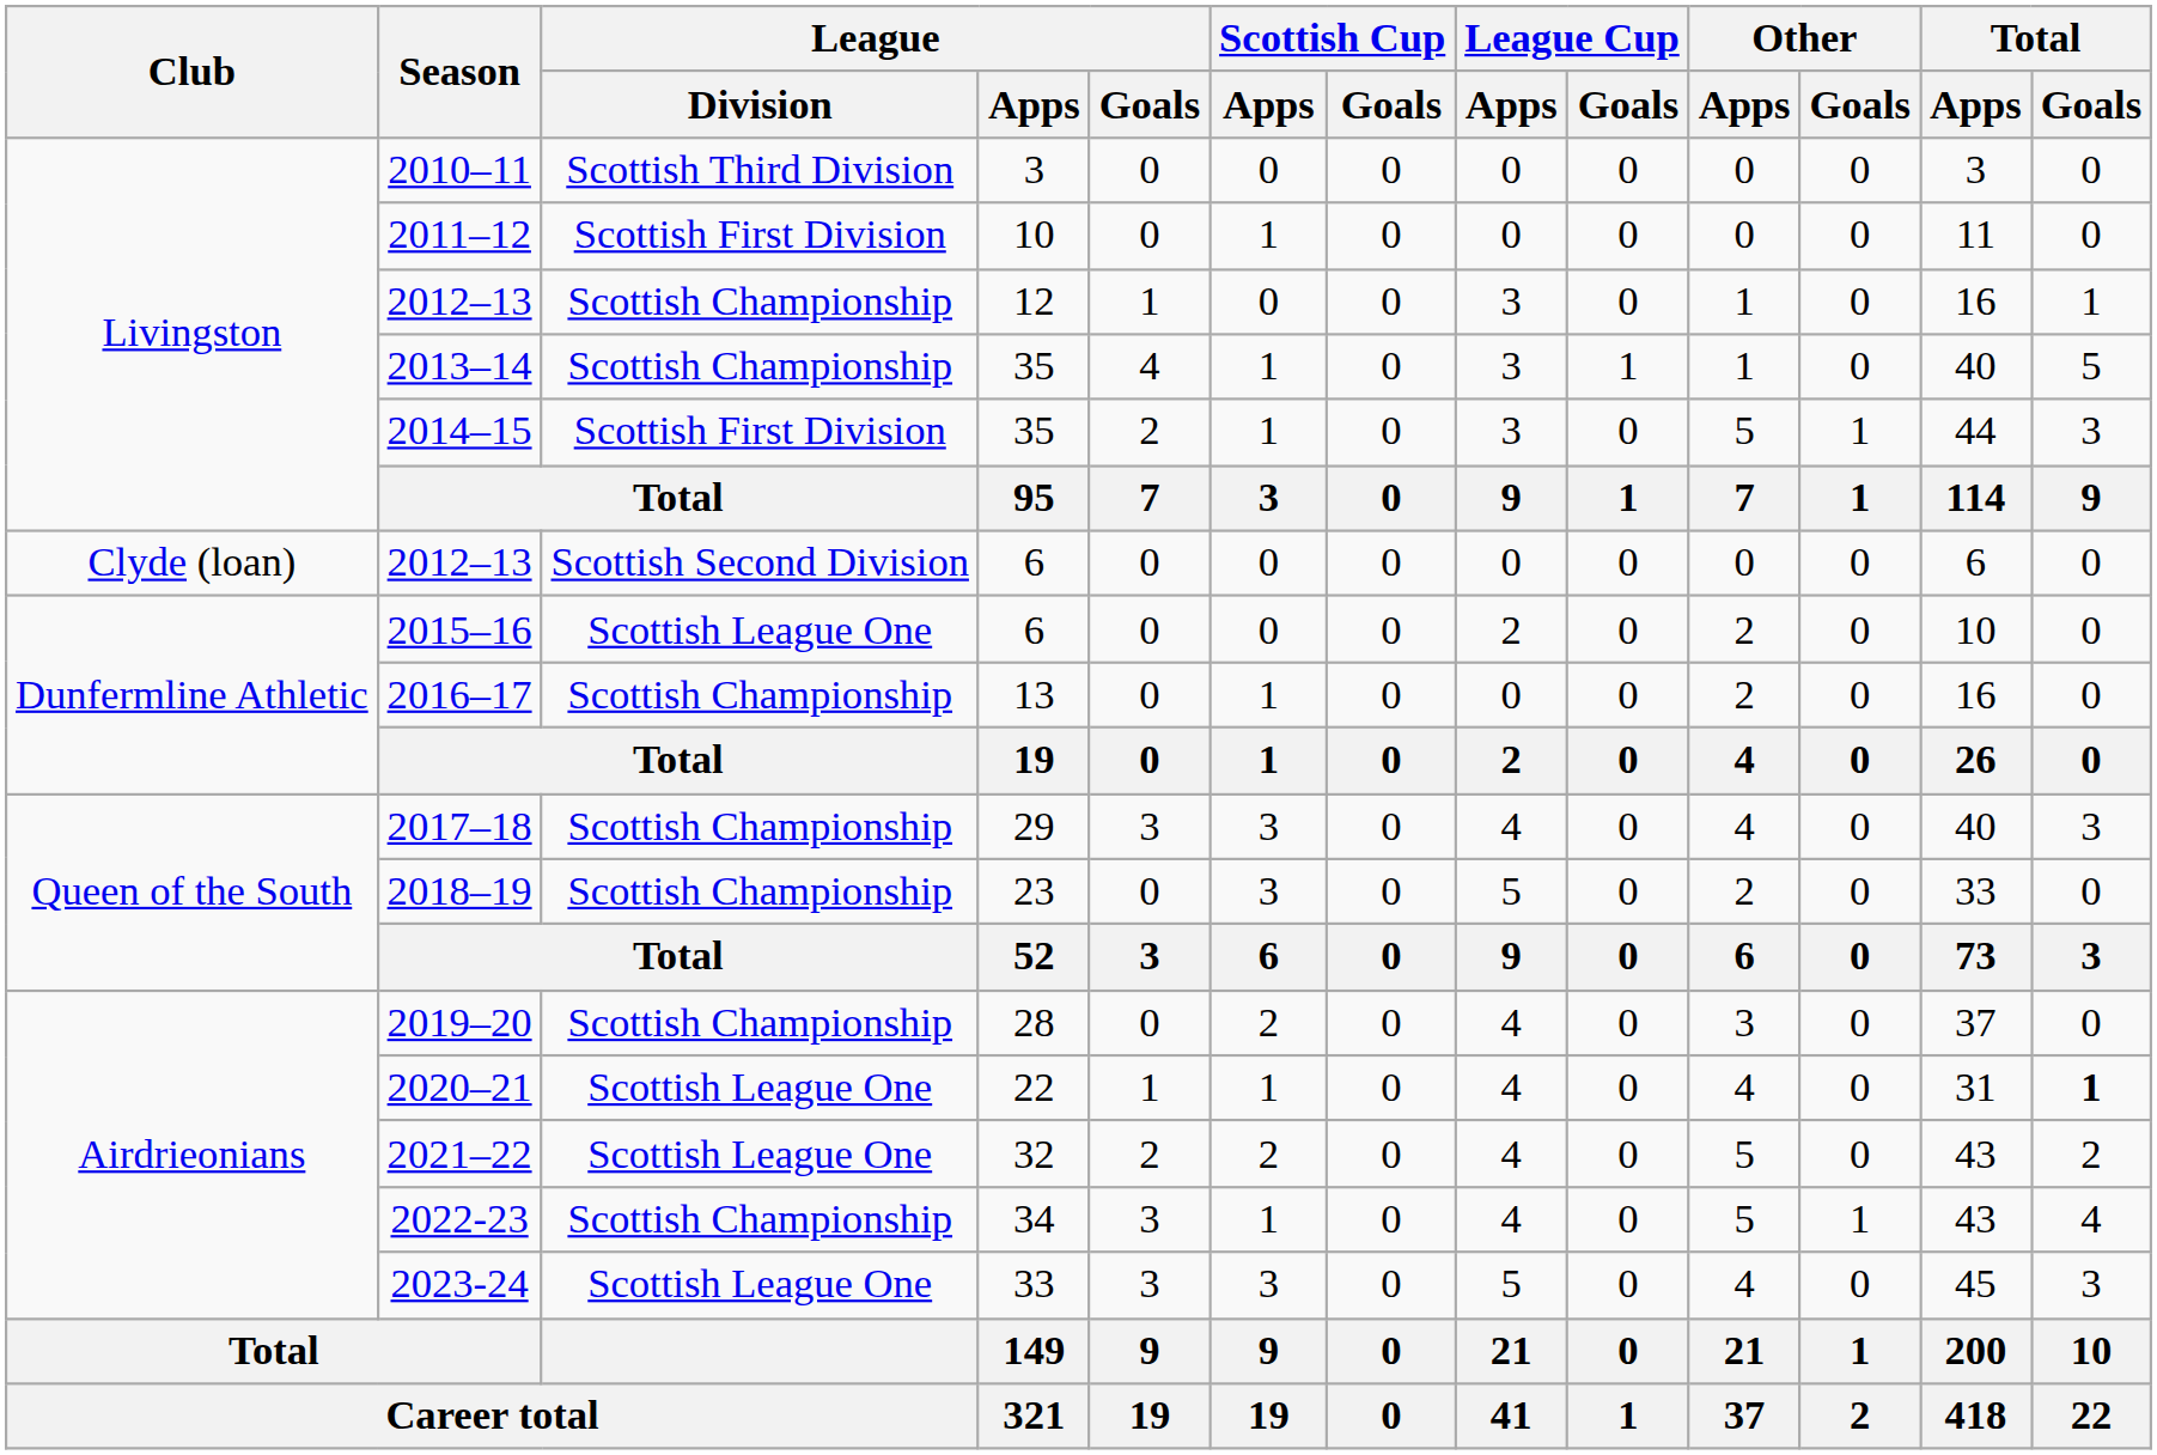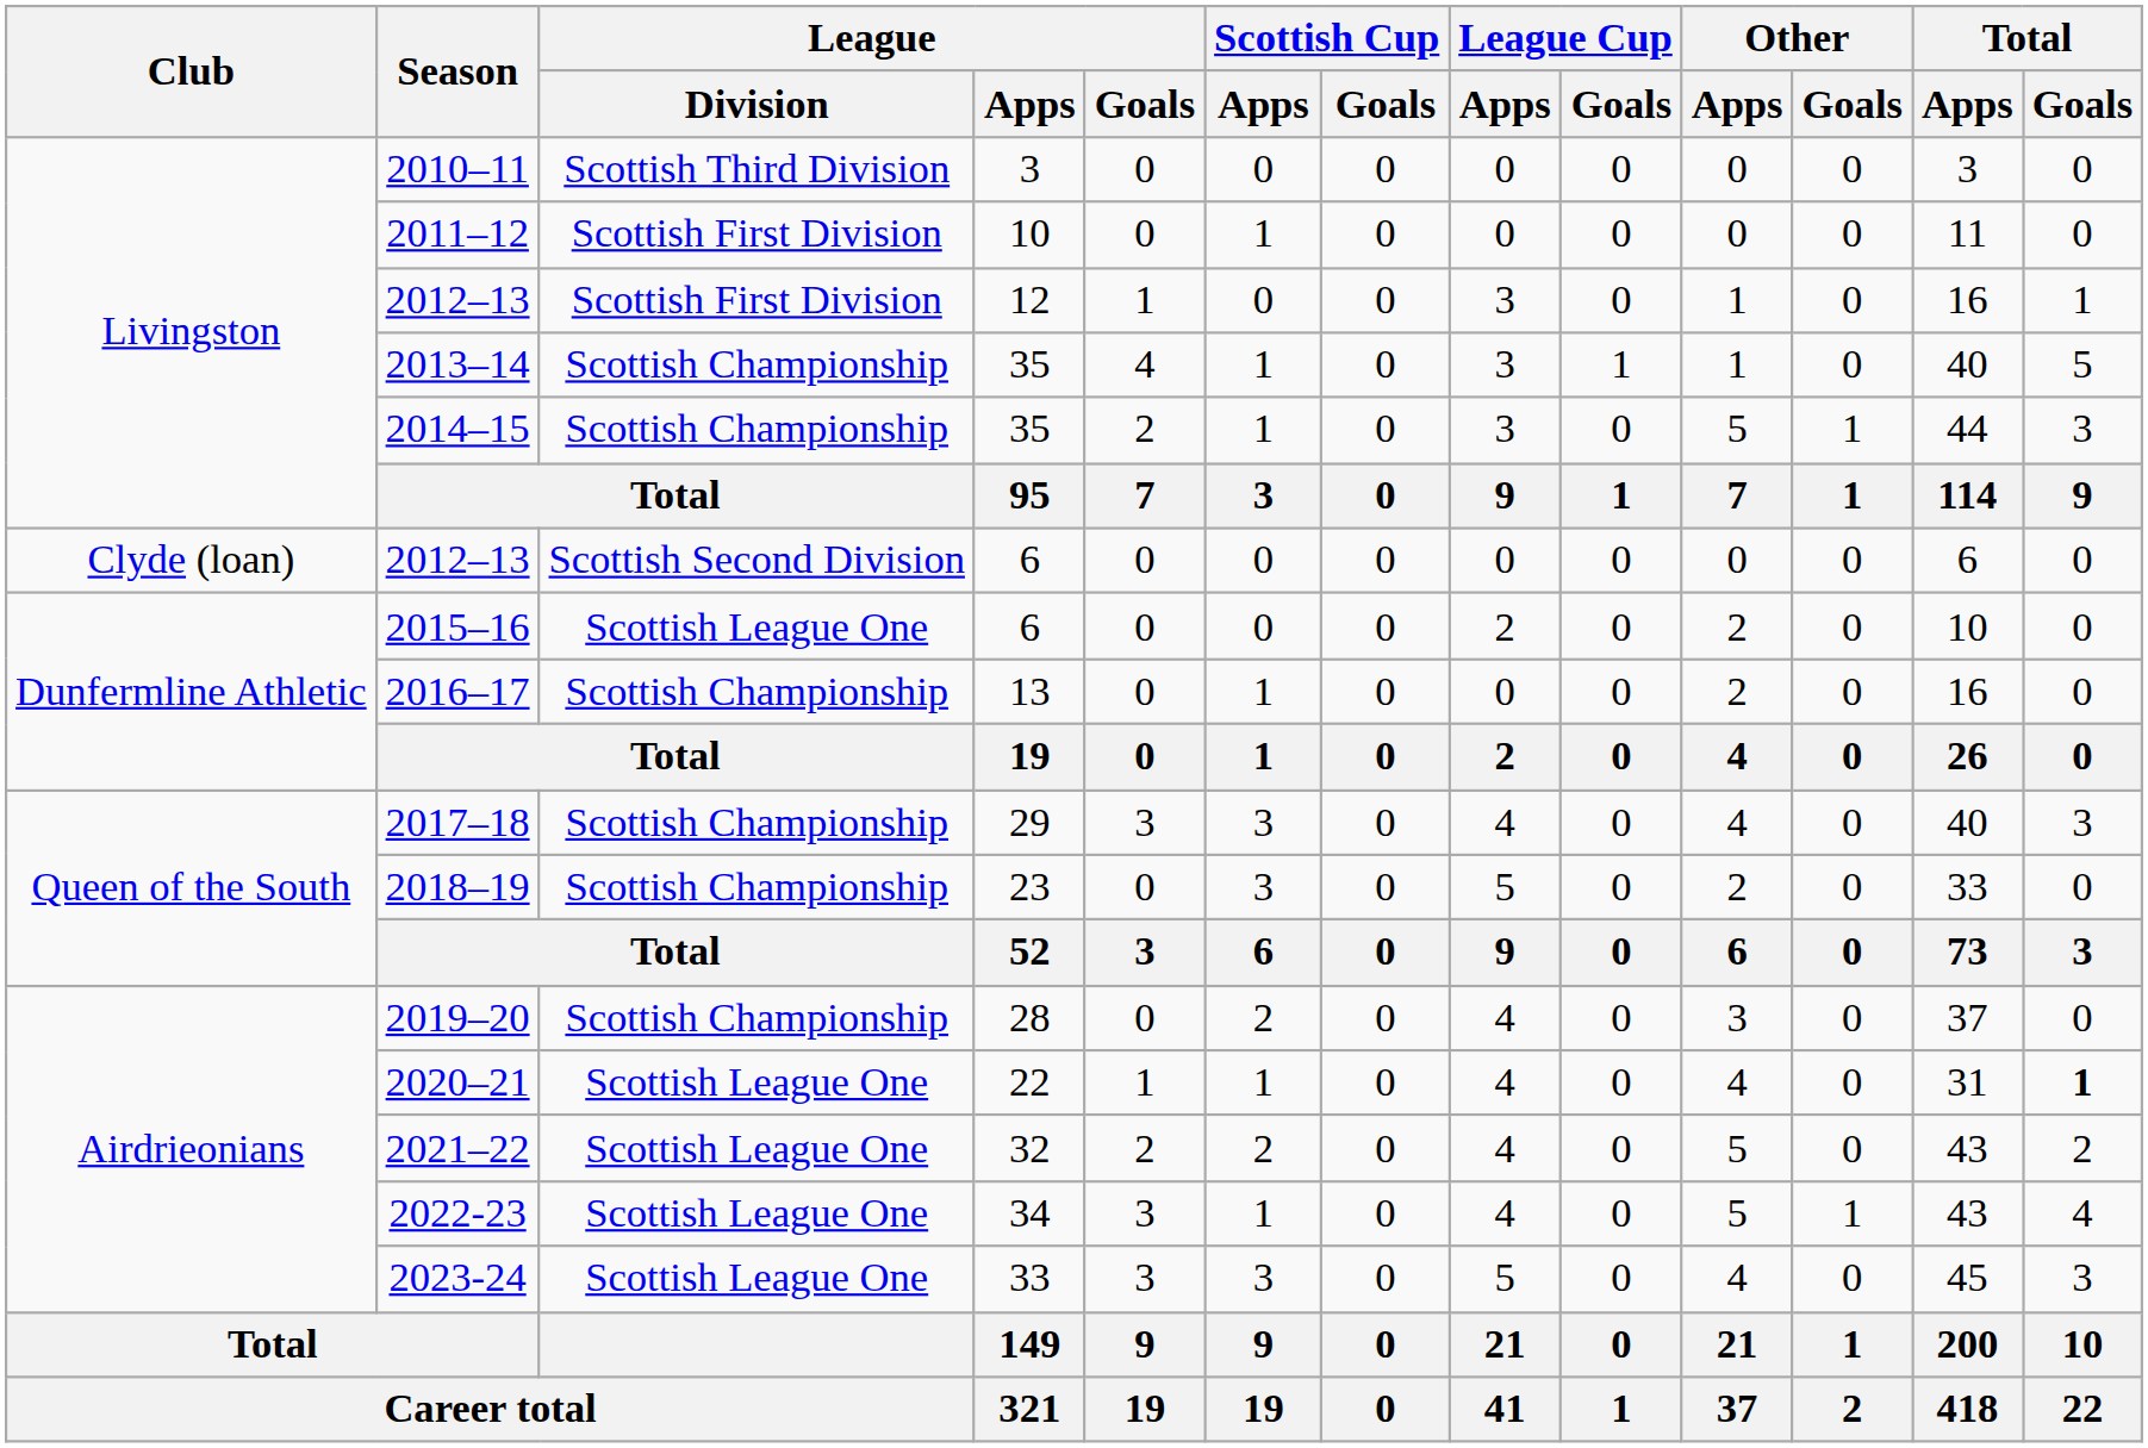2012–13 / 12 | League / Division: Scottish Championship -> Scottish First Division
2014–15 | League / Division: Scottish First Division -> Scottish Championship
2022-23 | League / Division: Scottish Championship -> Scottish League One
